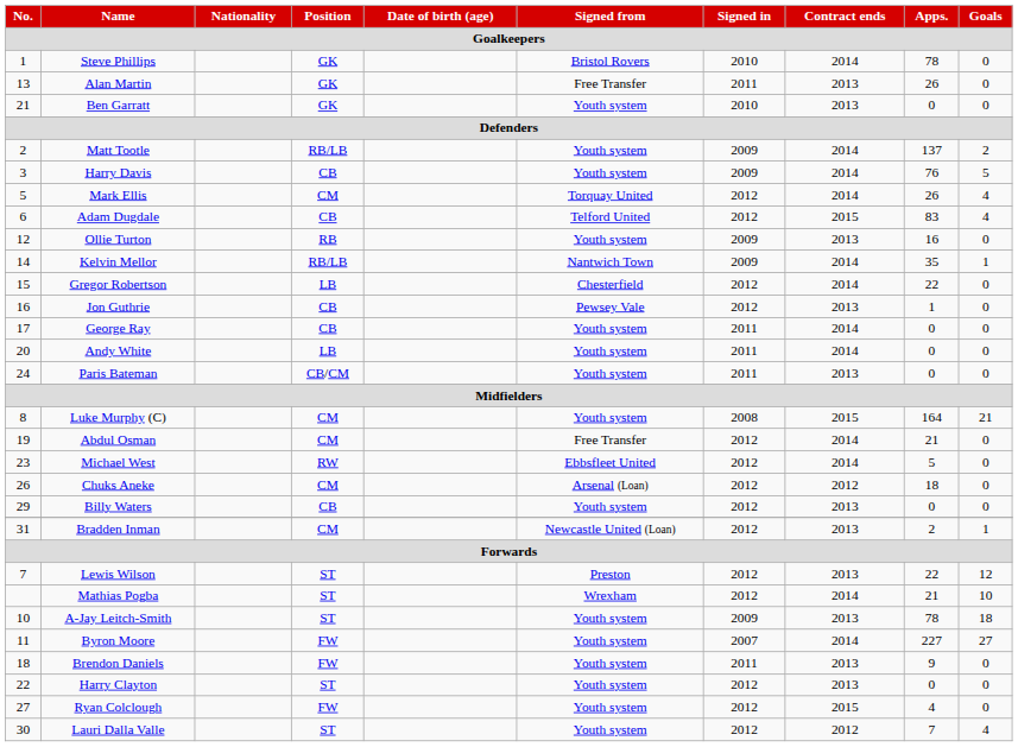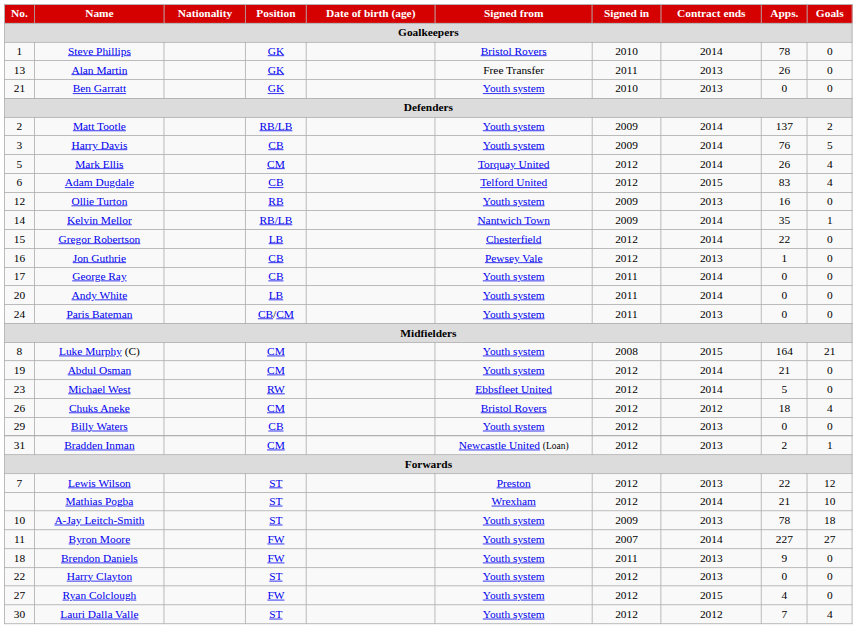Abdul Osman | Signed from: Free Transfer -> Youth system
Chuks Aneke | Signed from: Arsenal (Loan) -> Bristol Rovers
Chuks Aneke | Goals: 0 -> 4
